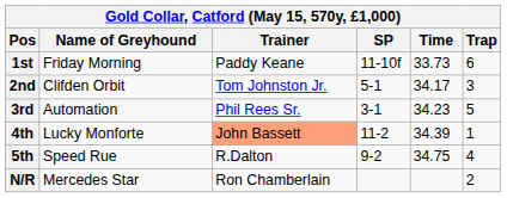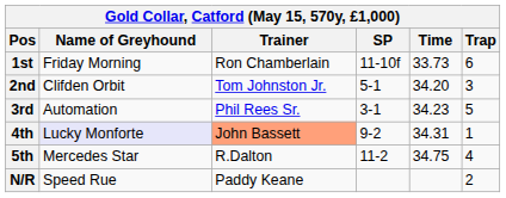1st | Trainer: Paddy Keane -> Ron Chamberlain
2nd | Time: 34.17 -> 34.20
4th | Name of Greyhound: no background -> lavender background
4th | SP: 11-2 -> 9-2
4th | Time: 34.39 -> 34.31
5th | Name of Greyhound: Speed Rue -> Mercedes Star
5th | SP: 9-2 -> 11-2
N/R | Name of Greyhound: Mercedes Star -> Speed Rue
N/R | Trainer: Ron Chamberlain -> Paddy Keane
